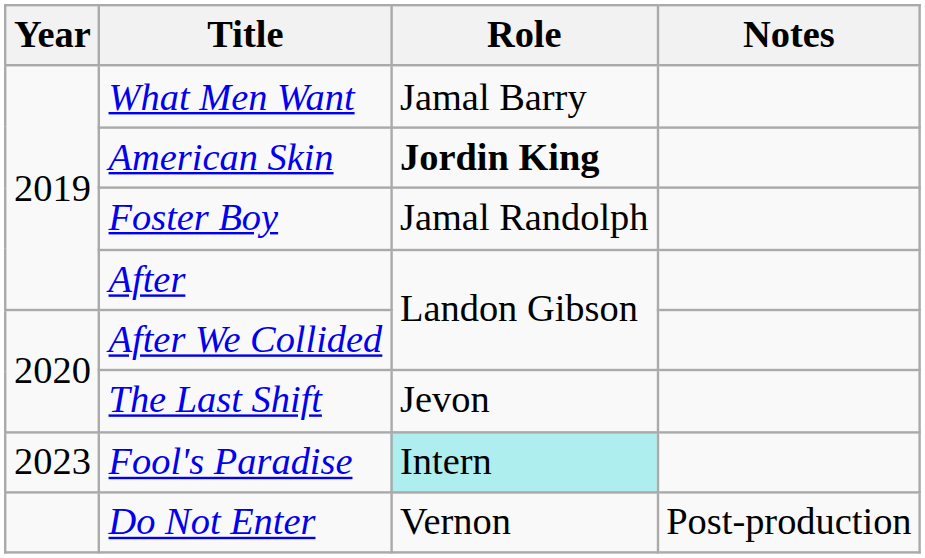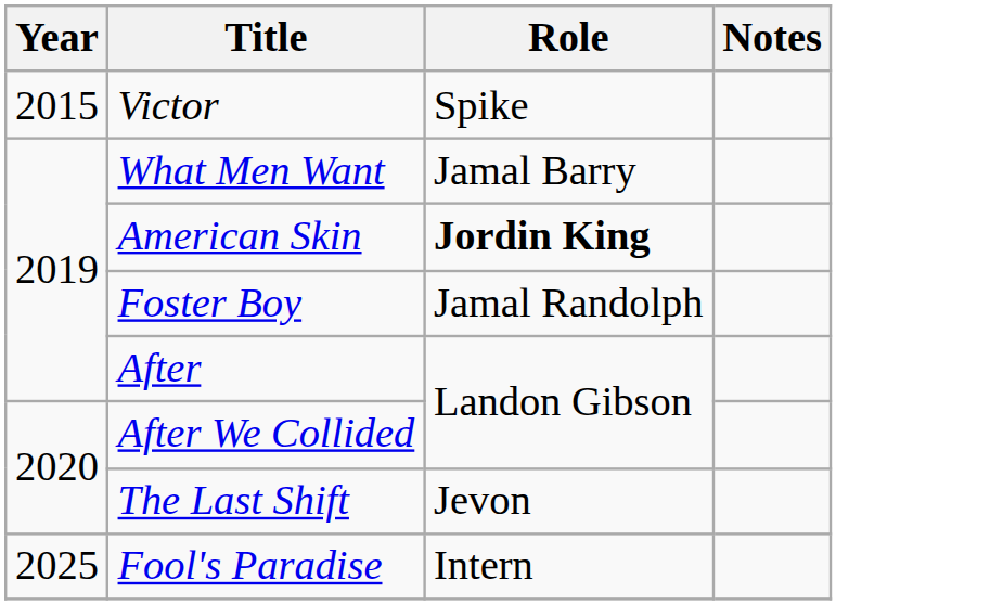+ row: 2015 | Victor | Spike
Fool's Paradise | Year: 2023 -> 2025
Fool's Paradise | Role: paleturquoise background -> no background
- row: Do Not Enter | Vernon | Post-production
